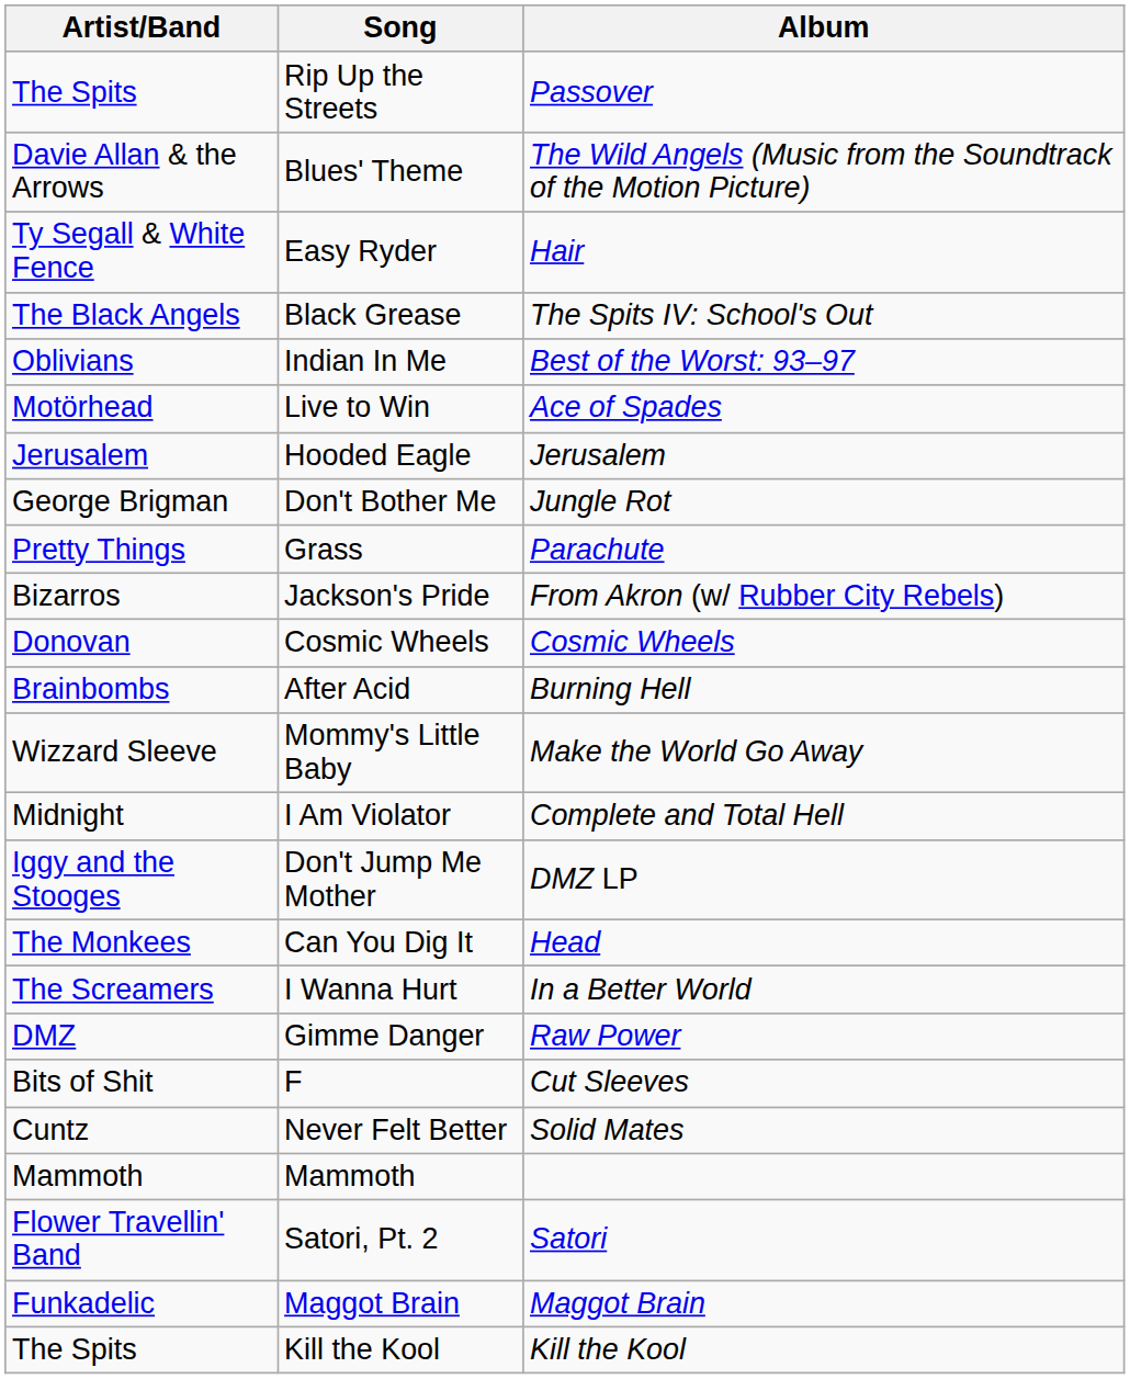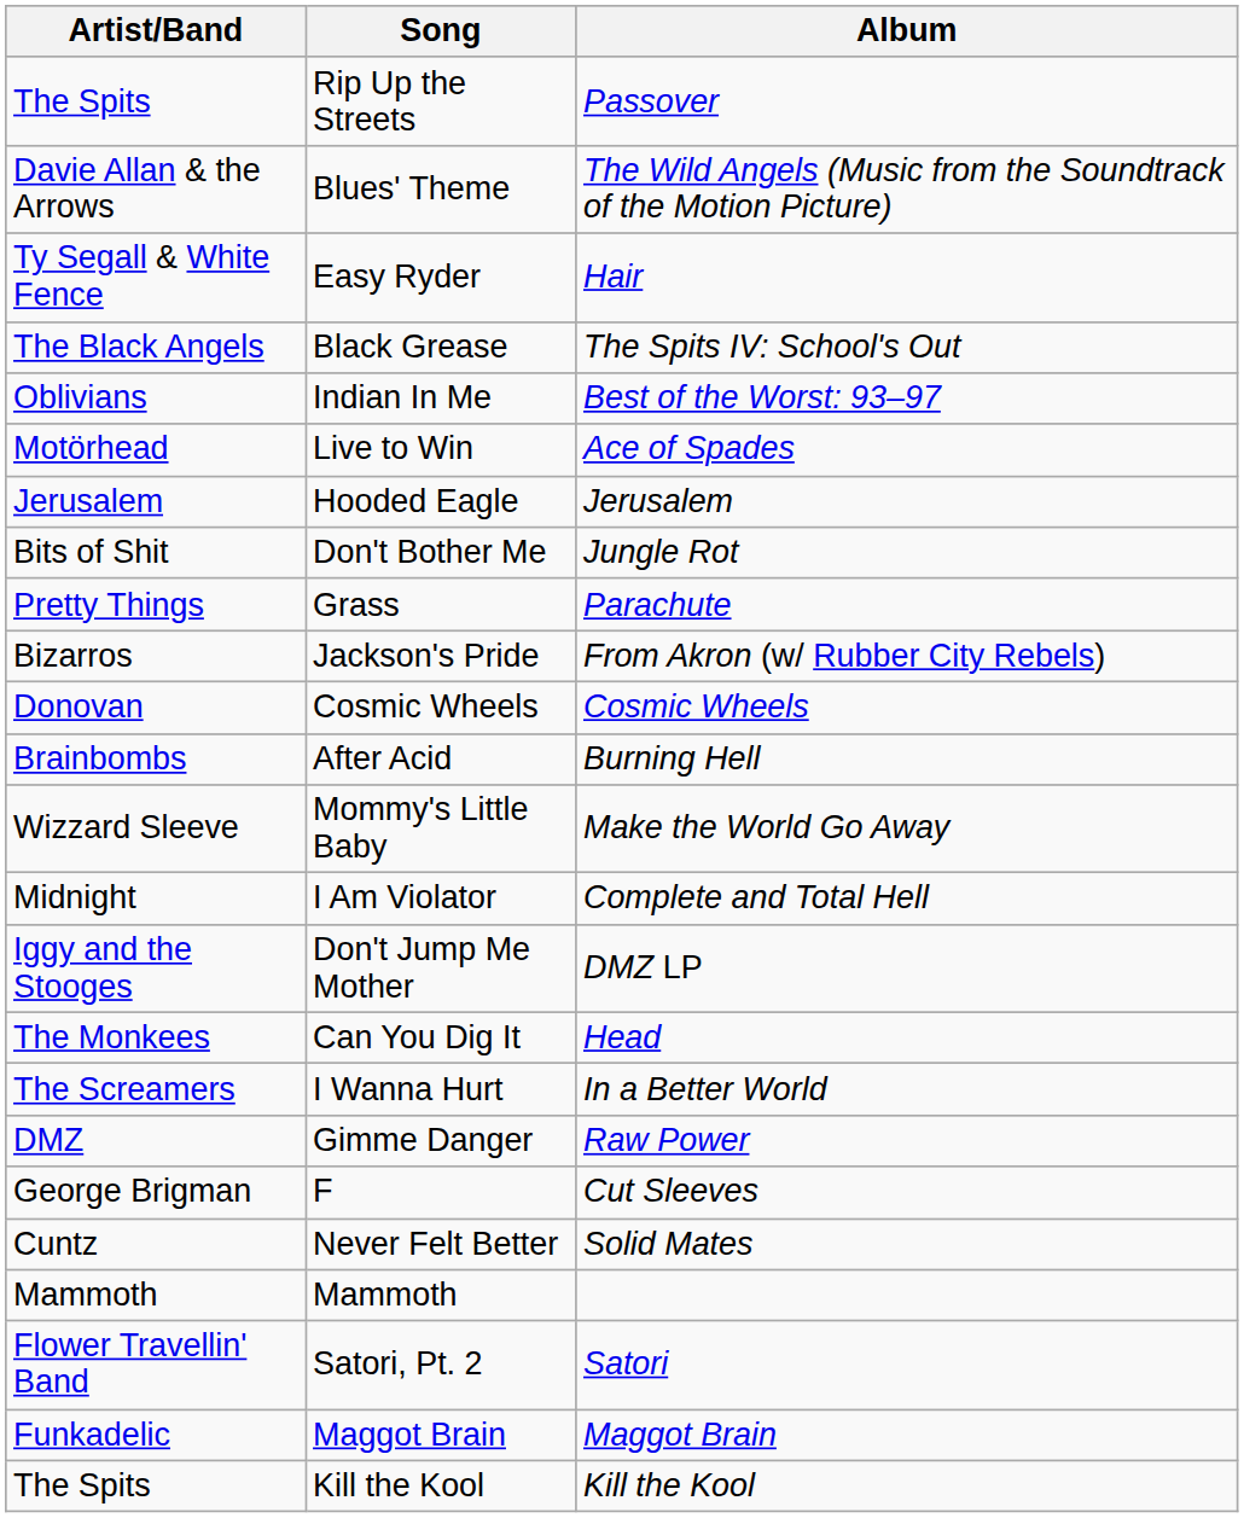Don't Bother Me | Artist/Band: George Brigman -> Bits of Shit
F | Artist/Band: Bits of Shit -> George Brigman
